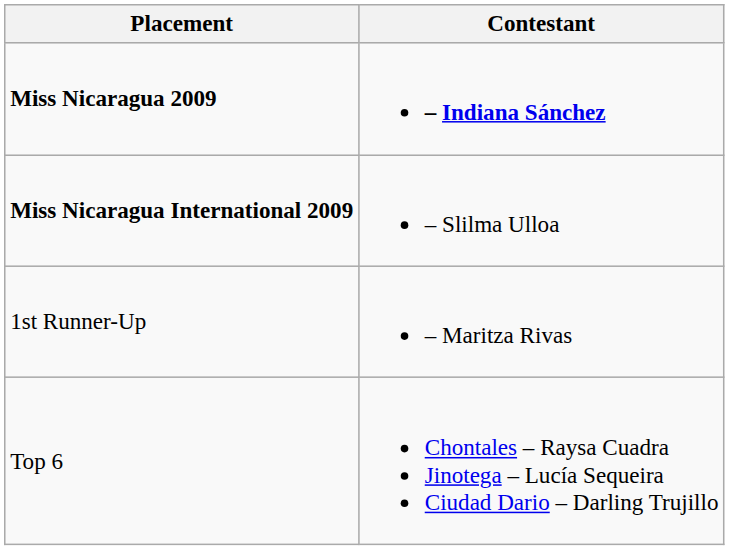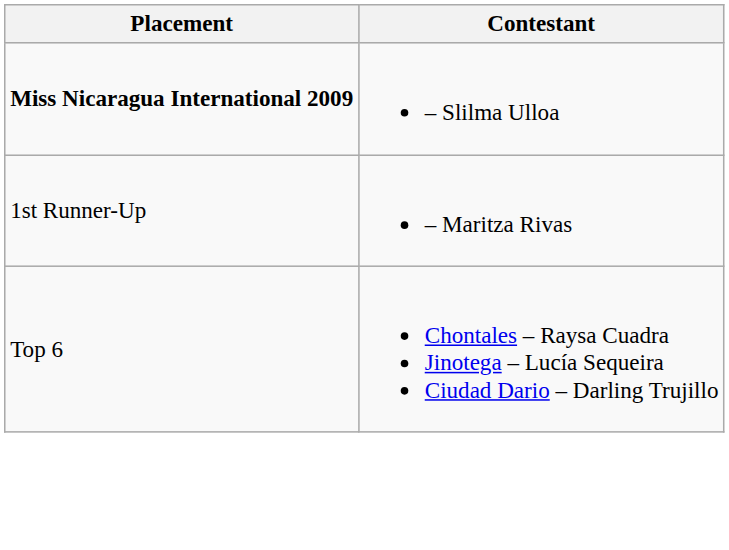- row: Miss Nicaragua 2009 | – Indiana Sánchez
